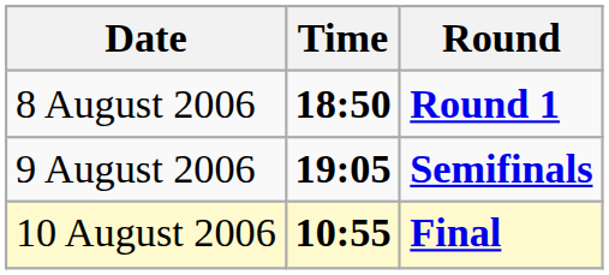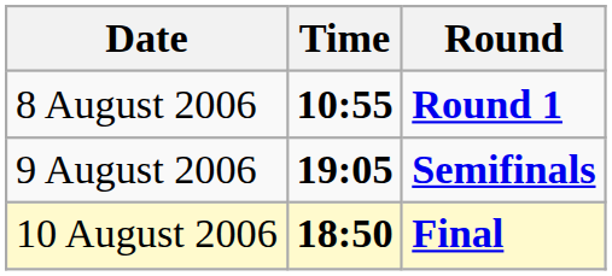8 August 2006 | Time: 18:50 -> 10:55
10 August 2006 | Time: 10:55 -> 18:50
